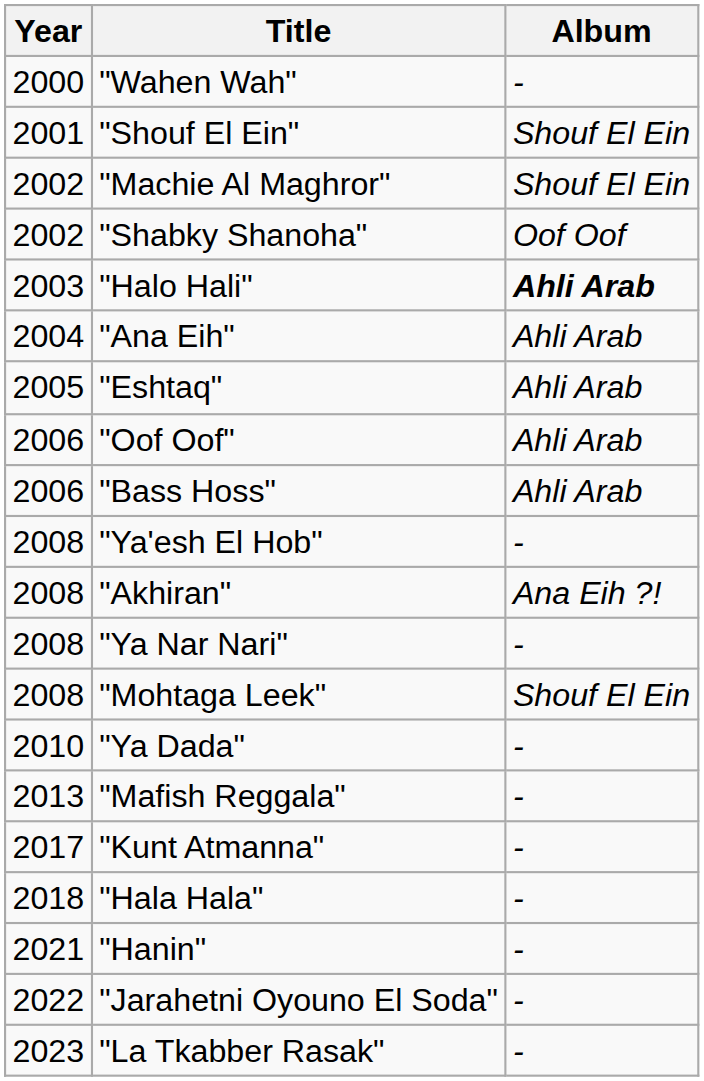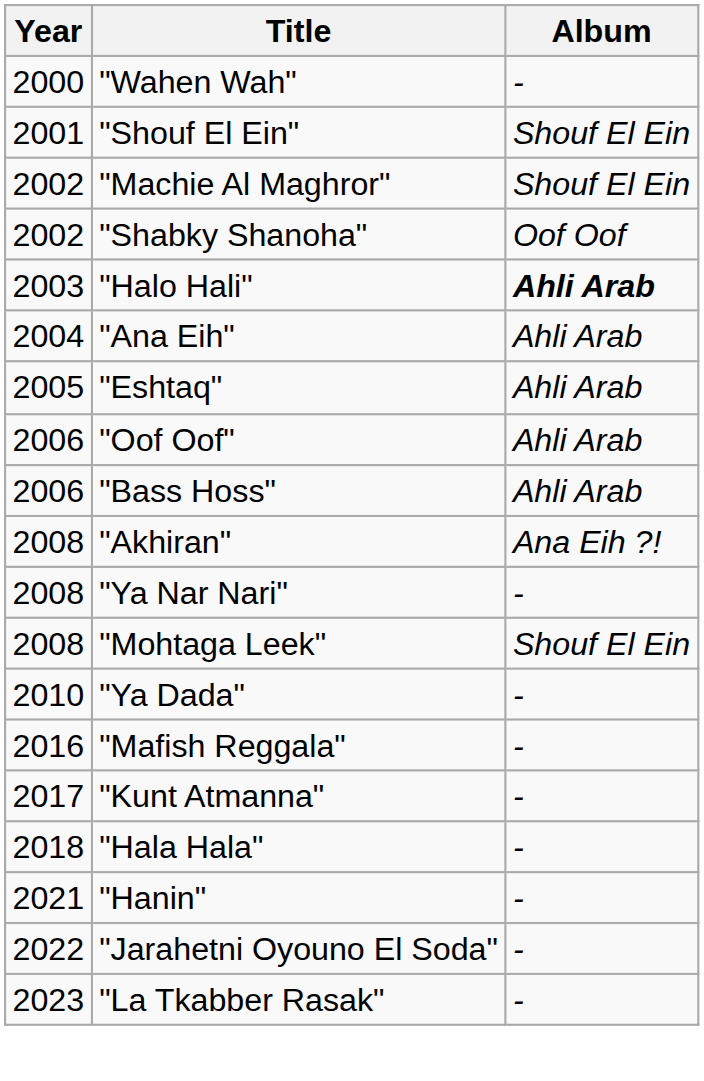- row: 2008 | "Ya'esh El Hob" | -
"Mafish Reggala" | Year: 2013 -> 2016
